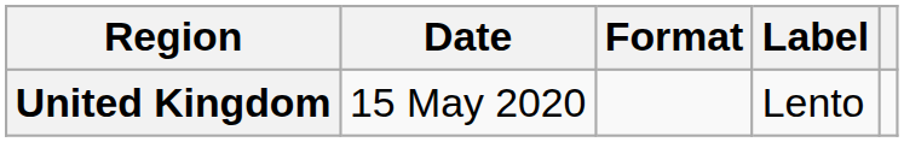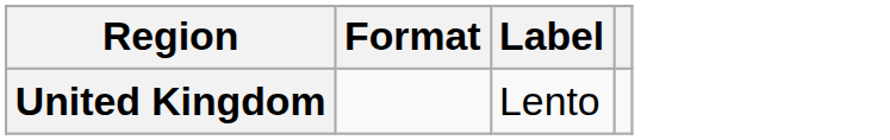- column: Date | 15 May 2020
